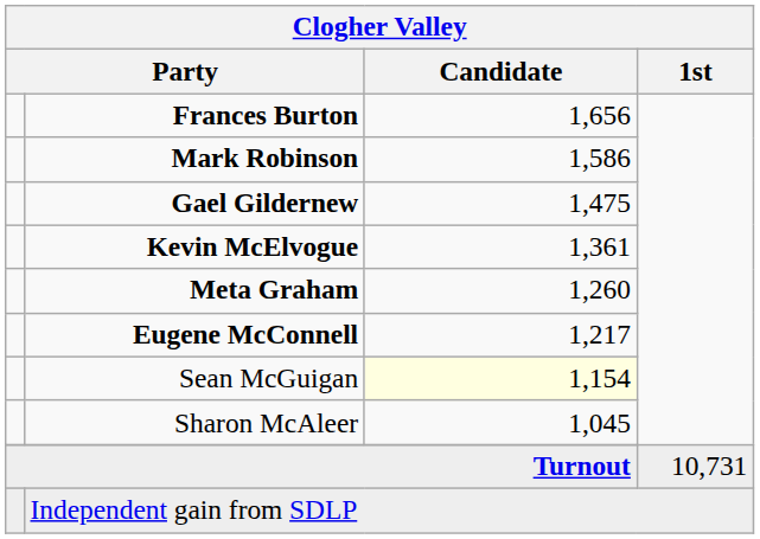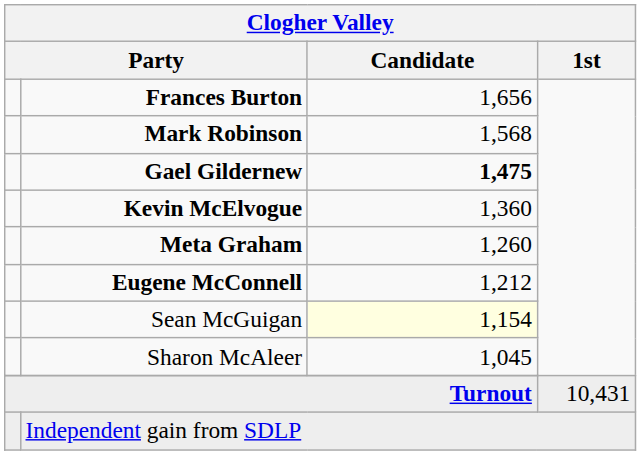Mark Robinson | Clogher Valley / Candidate: 1,586 -> 1,568
Gael Gildernew | Clogher Valley / Candidate: normal -> bold
Kevin McElvogue | Clogher Valley / Candidate: 1,361 -> 1,360
Eugene McConnell | Clogher Valley / Candidate: 1,217 -> 1,212
Turnout | Clogher Valley / 1st: 10,731 -> 10,431
